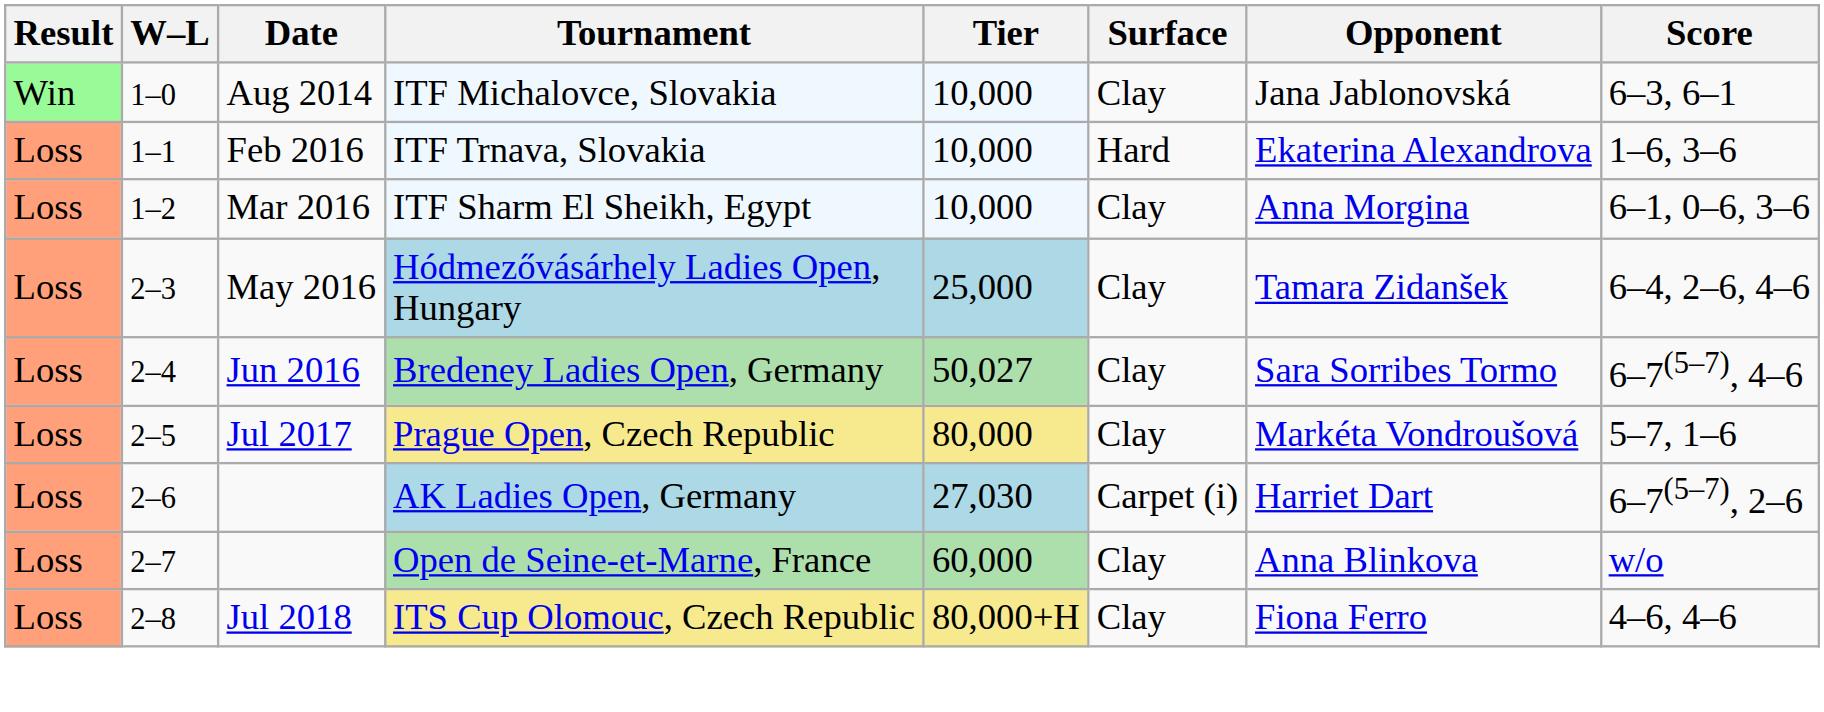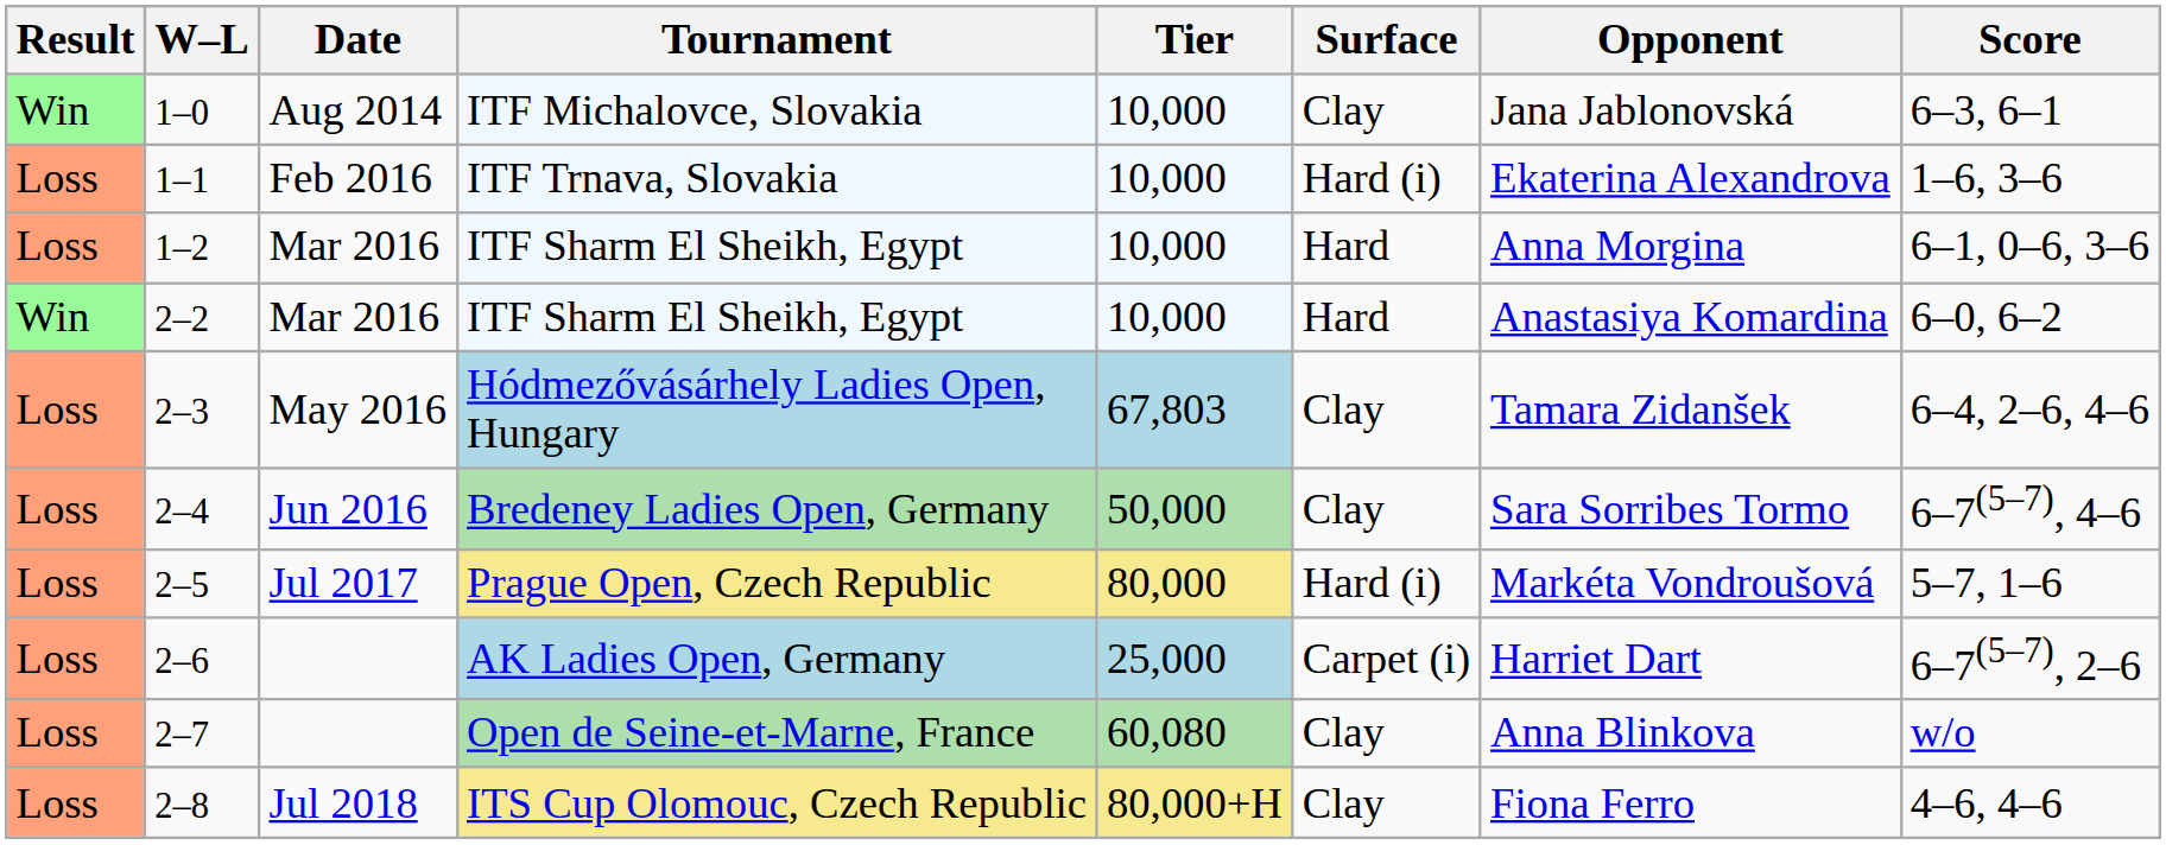ITF Trnava, Slovakia | Surface: Hard -> Hard (i)
1–2 / ITF Sharm El Sheikh, Egypt | Surface: Clay -> Hard
+ row: Win | 2–2 | Mar 2016 | ITF Sharm El Sheikh, Egypt | 10,000 | Hard | Anastasiya Komardina | 6–0, 6–2
Hódmezővásárhely Ladies Open, Hungary | Tier: 25,000 -> 67,803
Bredeney Ladies Open, Germany | Tier: 50,027 -> 50,000
Prague Open, Czech Republic | Surface: Clay -> Hard (i)
AK Ladies Open, Germany | Tier: 27,030 -> 25,000
Open de Seine-et-Marne, France | Tier: 60,000 -> 60,080
